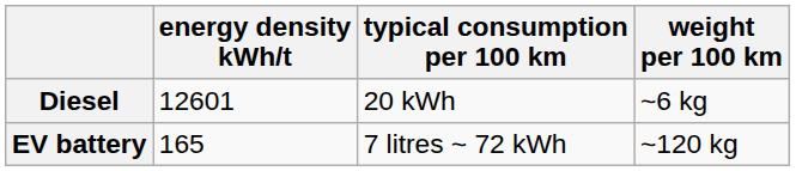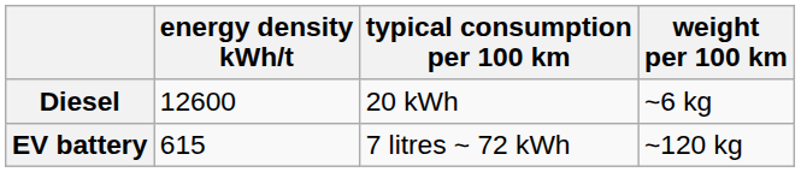Diesel | energy density kWh/t: 12601 -> 12600
EV battery | energy density kWh/t: 165 -> 615
